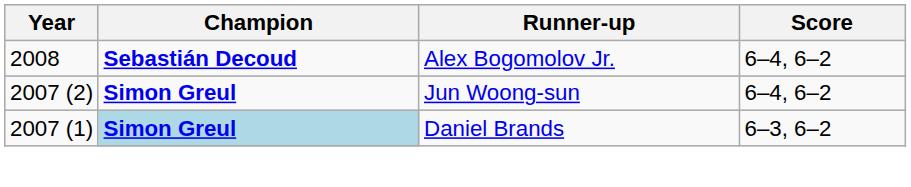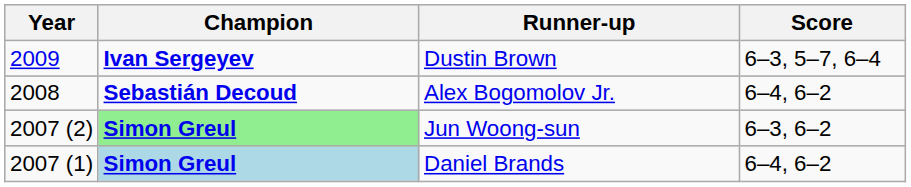+ row: 2009 | Ivan Sergeyev | Dustin Brown | 6–3, 5–7, 6–4
Jun Woong-sun | Champion: no background -> lightgreen background
Jun Woong-sun | Score: 6–4, 6–2 -> 6–3, 6–2
Daniel Brands | Score: 6–3, 6–2 -> 6–4, 6–2
